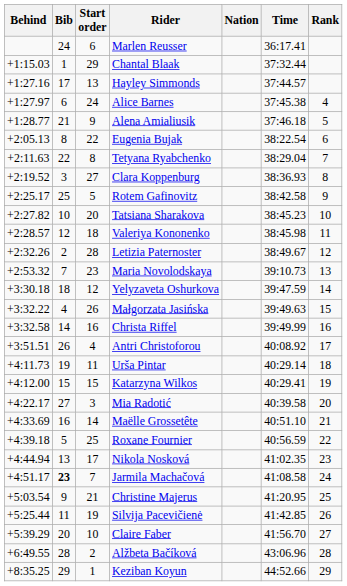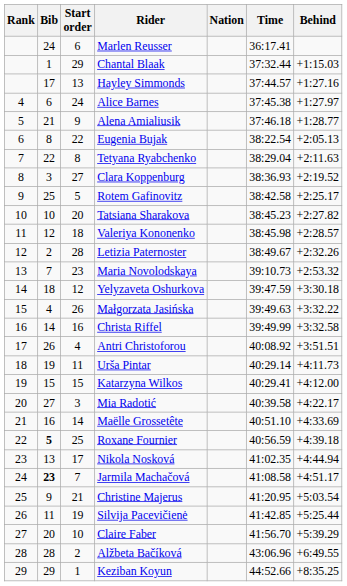columns swapped: Rank <-> Behind
Roxane Fournier | Bib: normal -> bold
